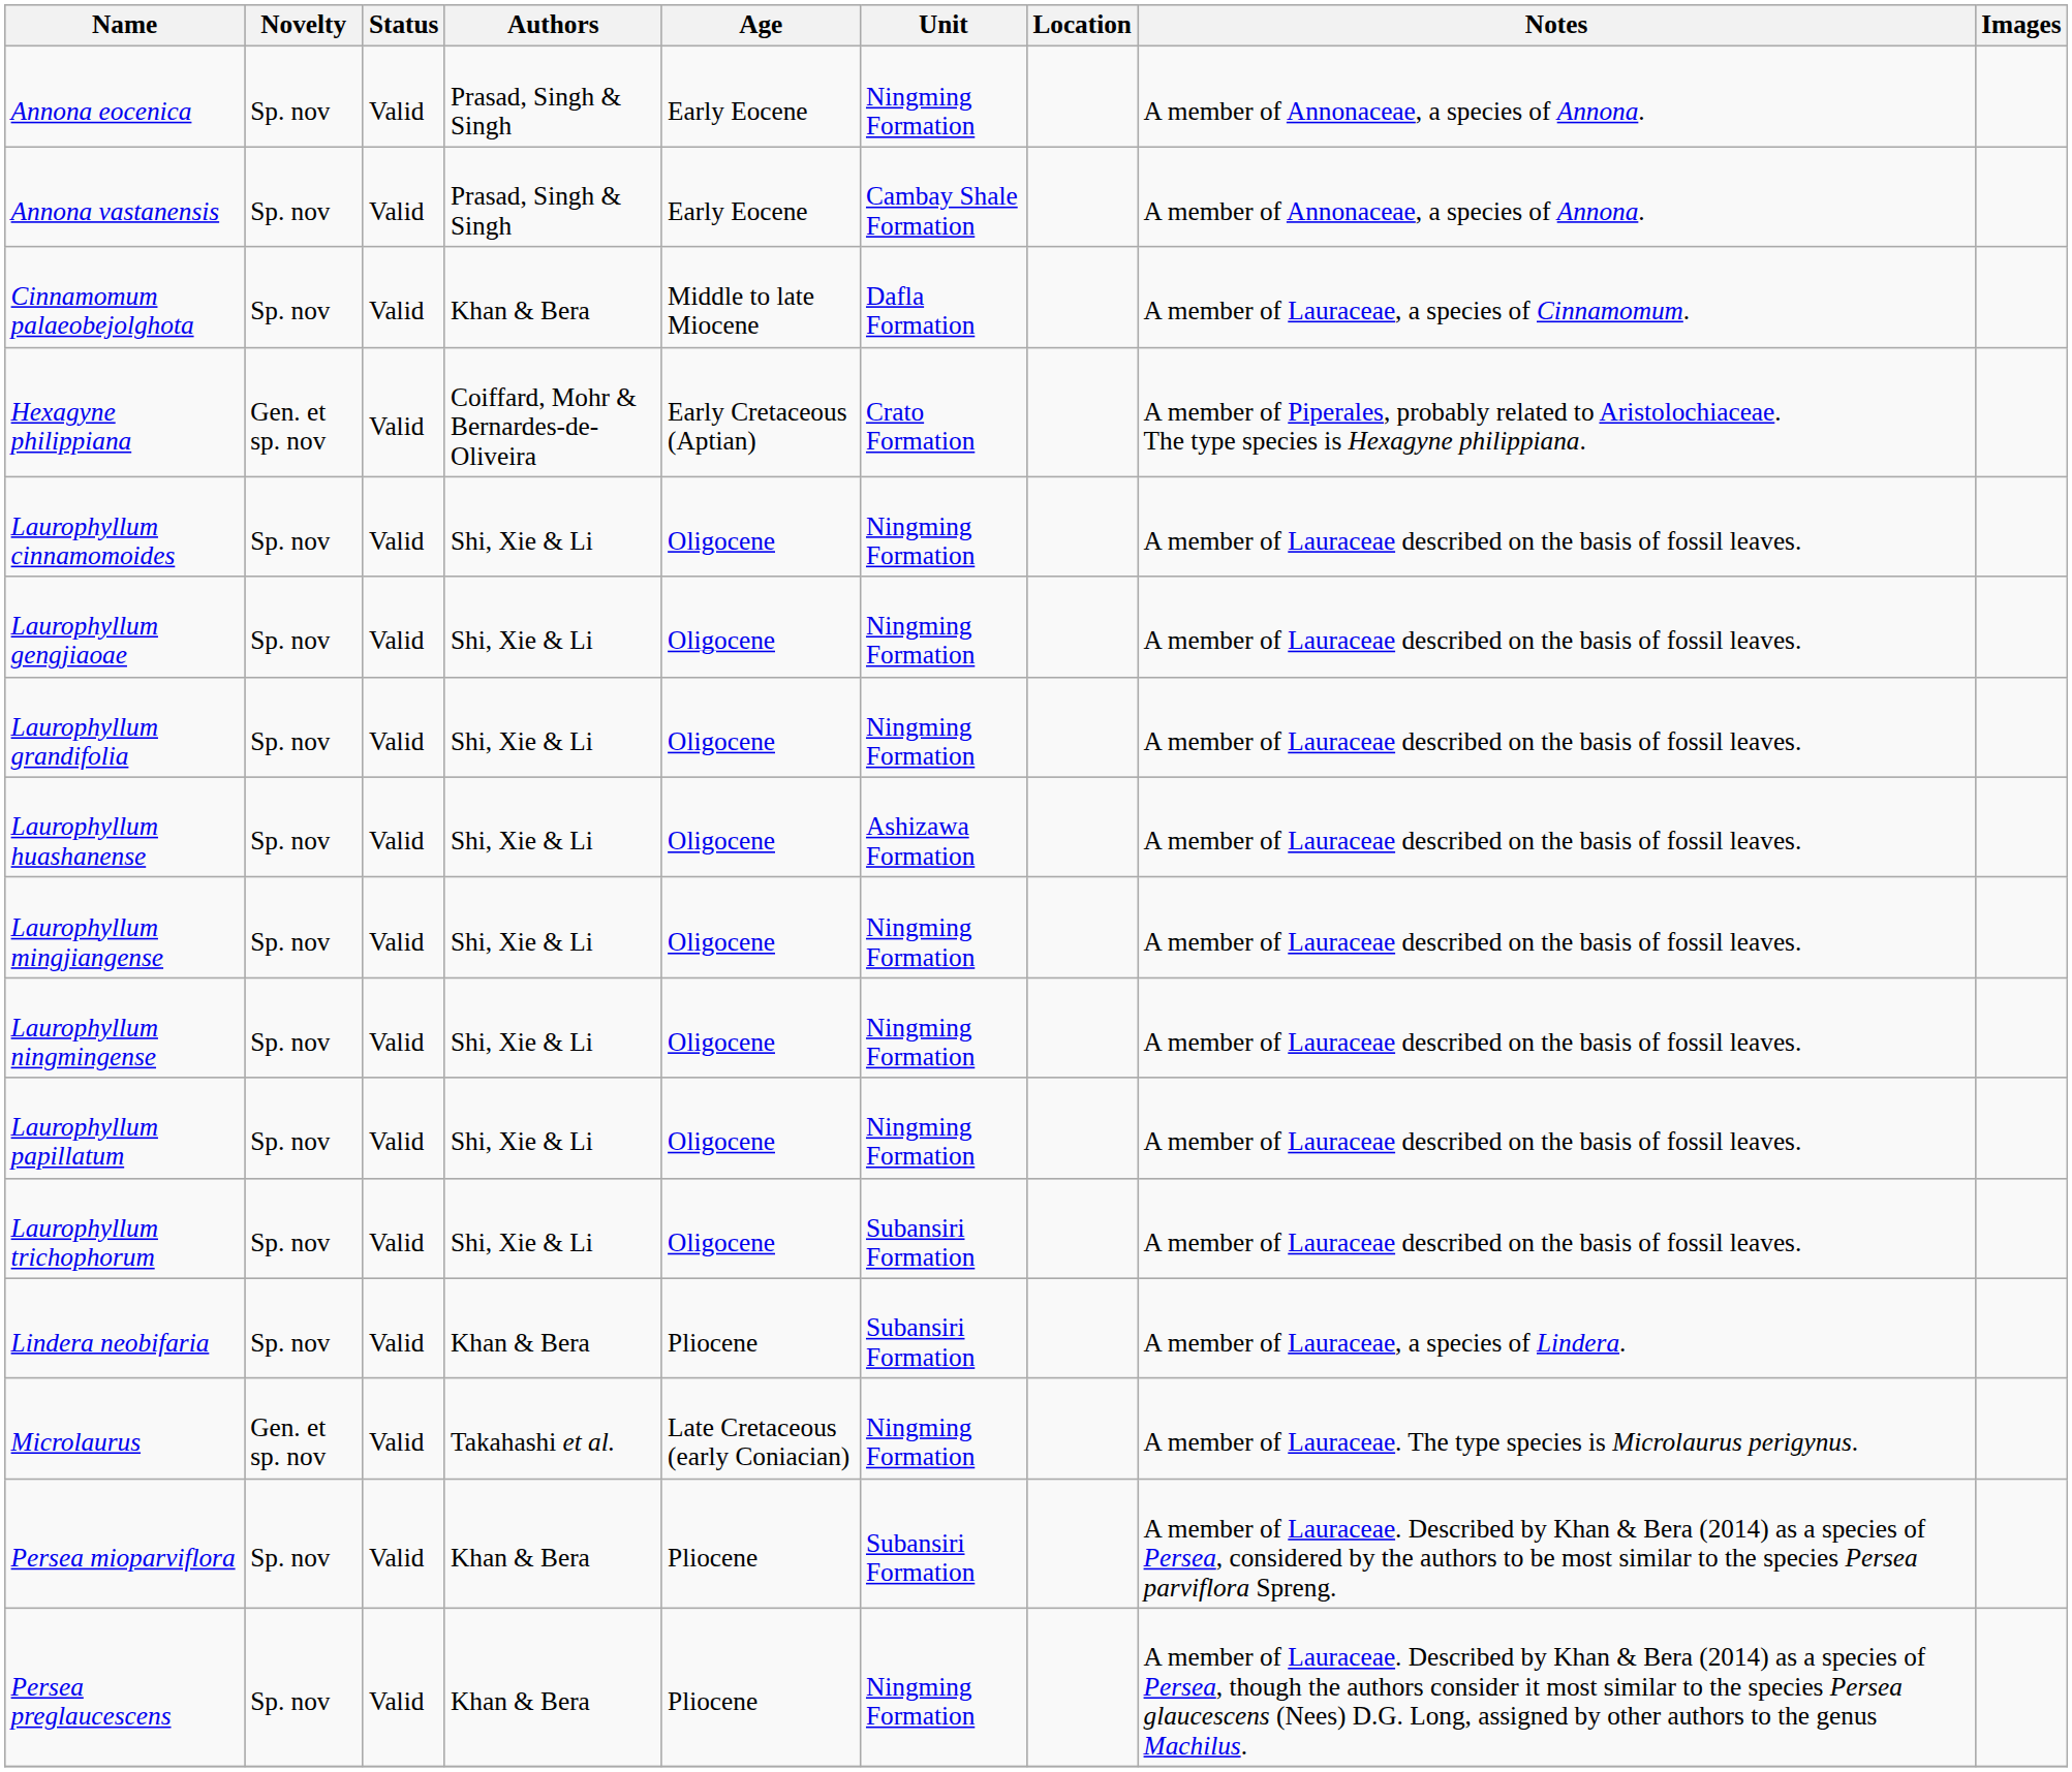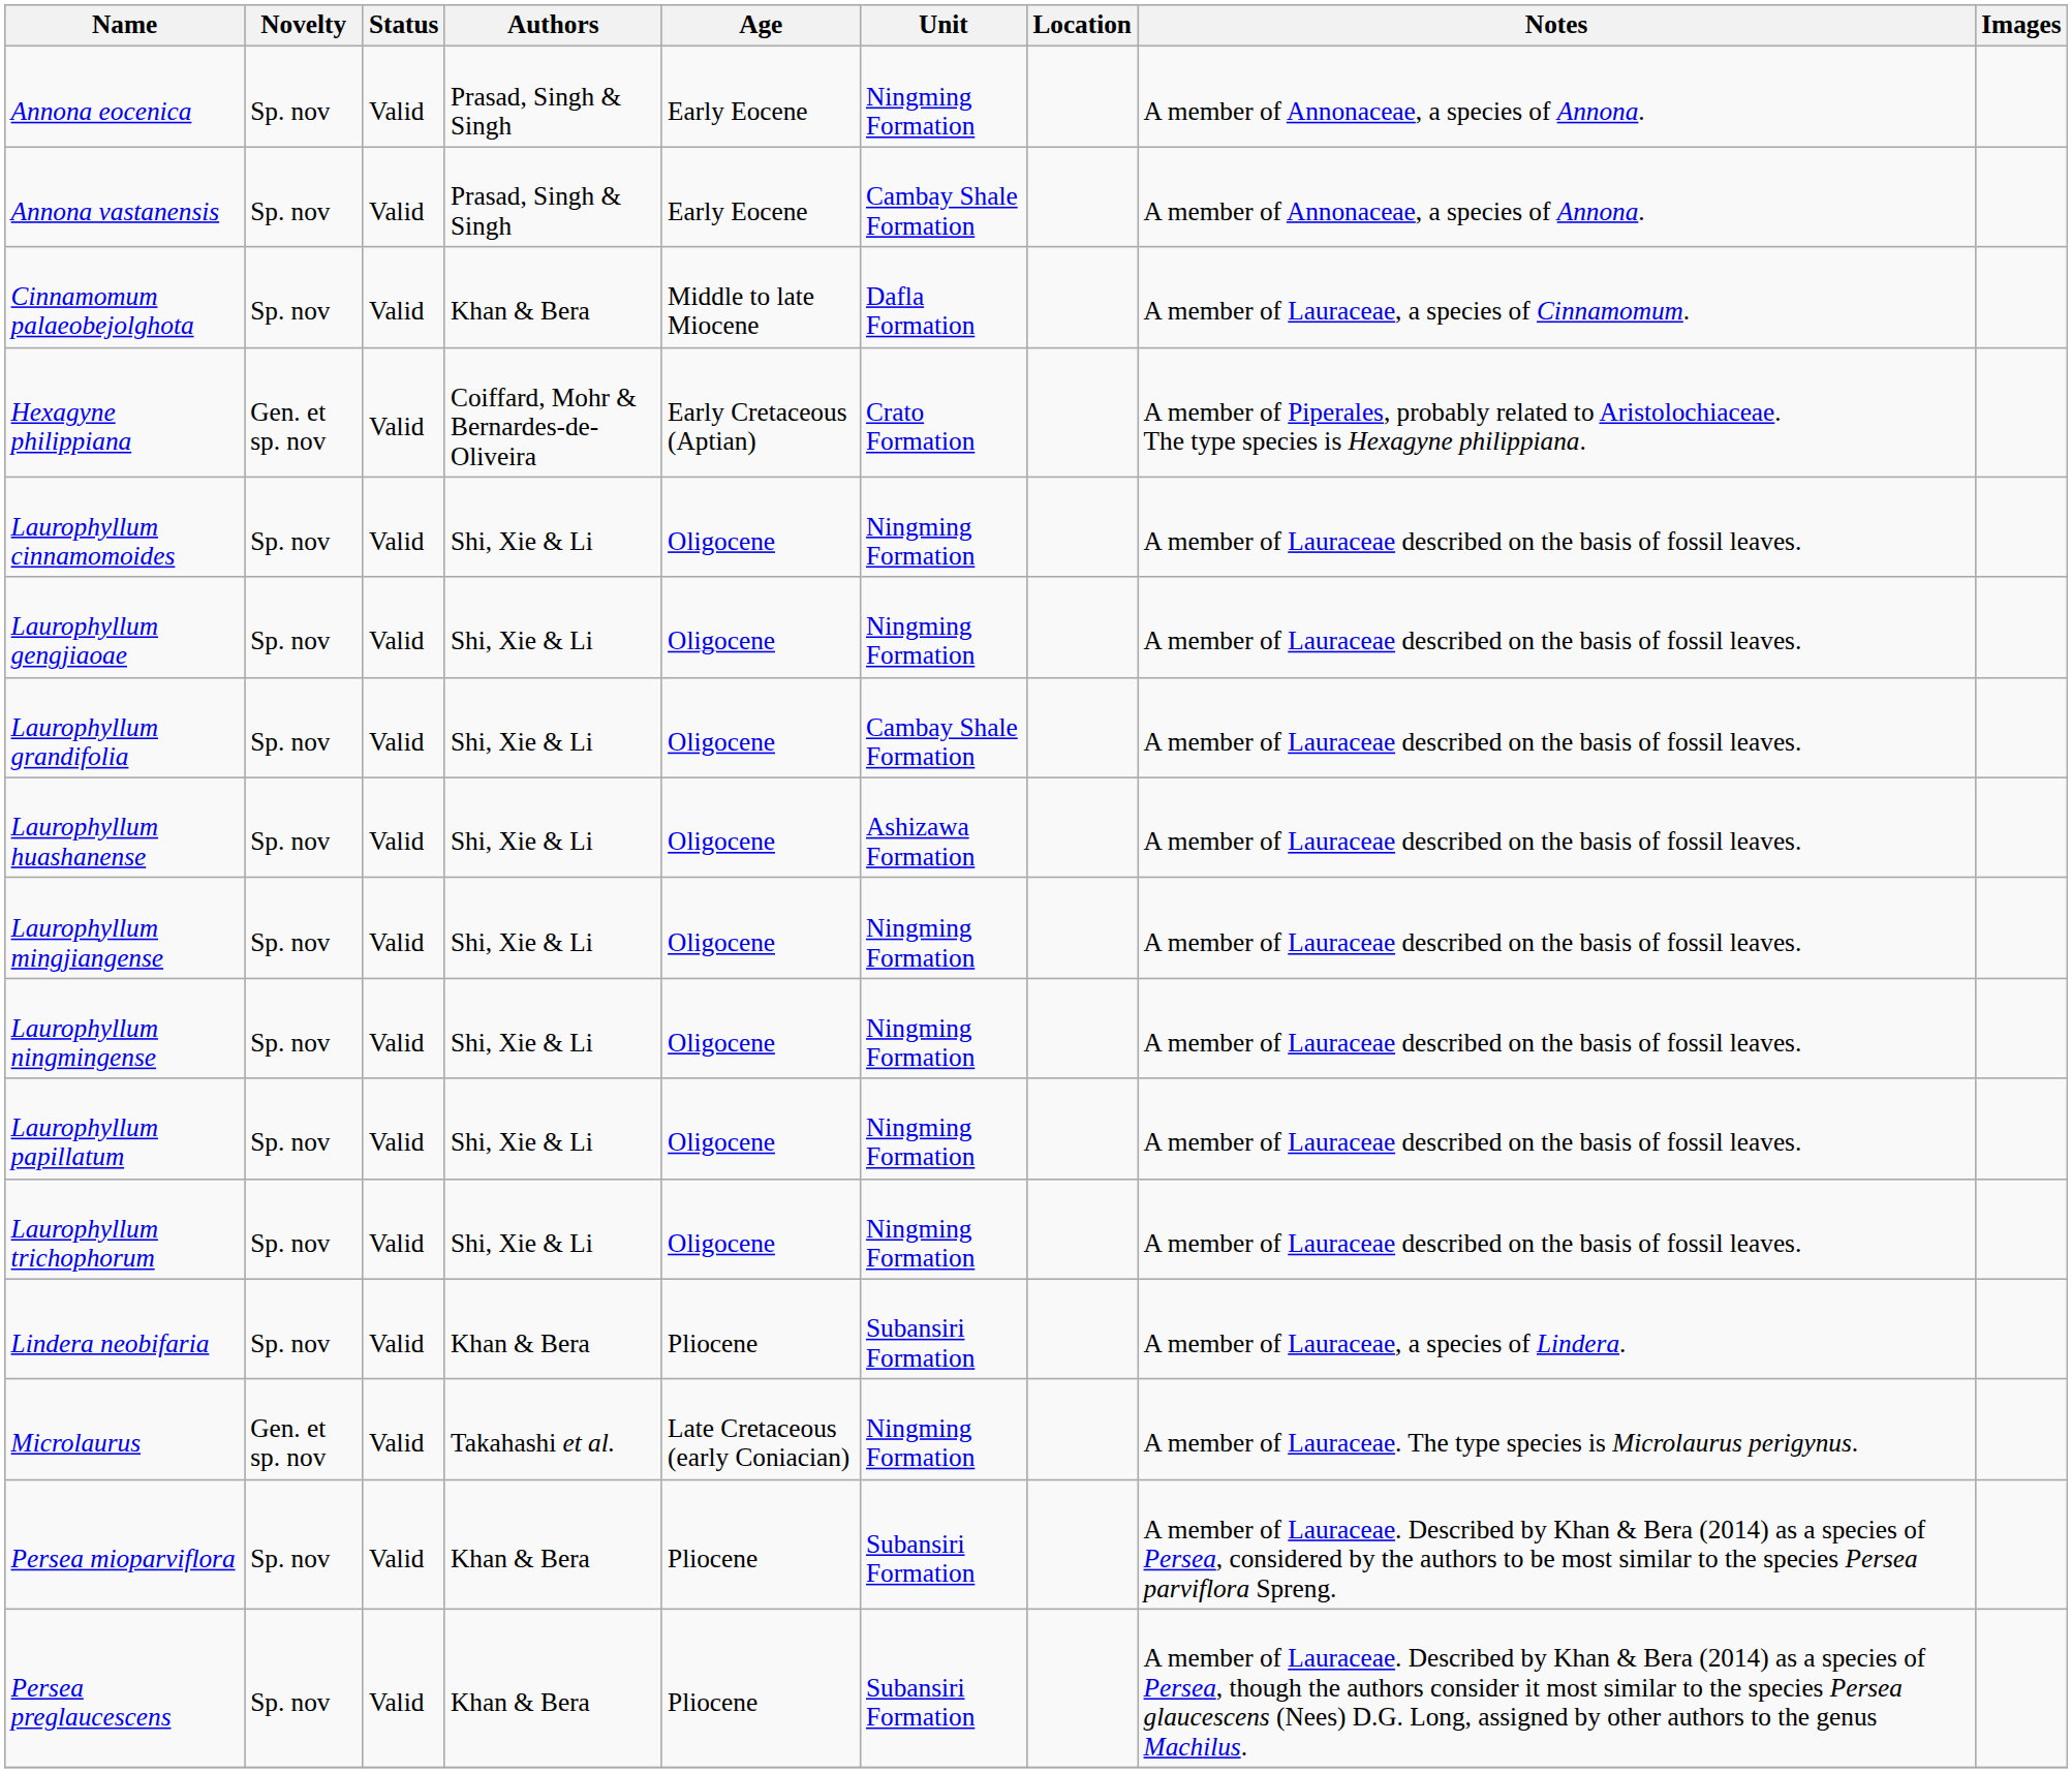Laurophyllum grandifolia | Unit: Ningming Formation -> Cambay Shale Formation
Laurophyllum trichophorum | Unit: Subansiri Formation -> Ningming Formation
Persea preglaucescens | Unit: Ningming Formation -> Subansiri Formation
